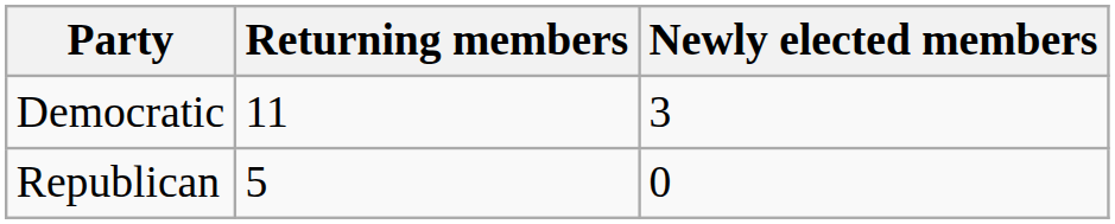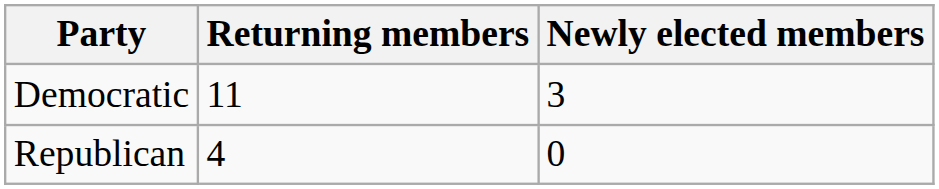Republican | Returning members: 5 -> 4
